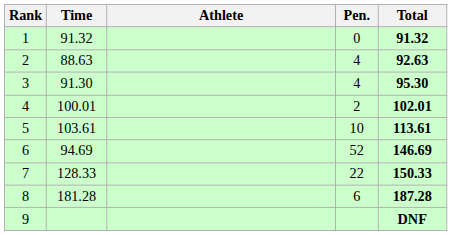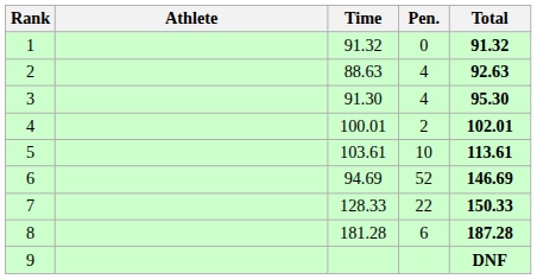columns swapped: Athlete <-> Time
